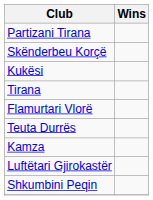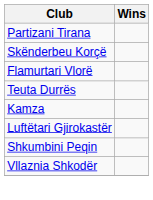- row: Kukësi
- row: Tirana
+ row: Vllaznia Shkodër
